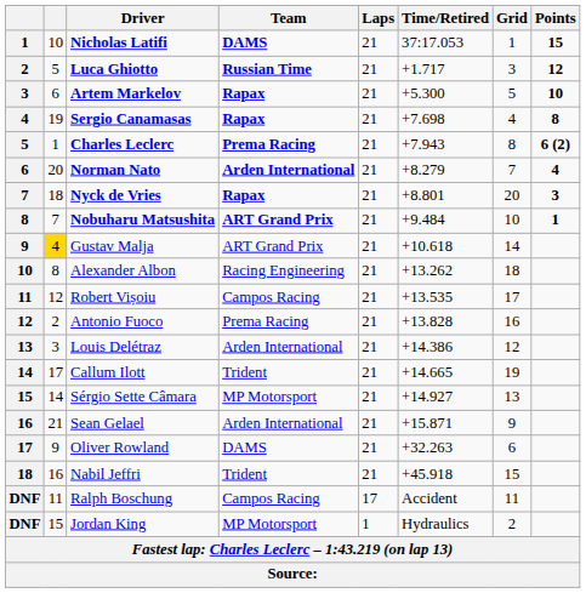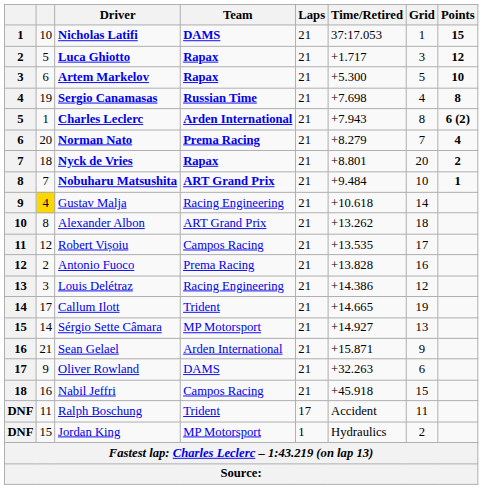Luca Ghiotto | Team: Russian Time -> Rapax
Sergio Canamasas | Team: Rapax -> Russian Time
Charles Leclerc | Team: Prema Racing -> Arden International
Norman Nato | Team: Arden International -> Prema Racing
Nyck de Vries | Points: 3 -> 2
Gustav Malja | Team: ART Grand Prix -> Racing Engineering
Alexander Albon | Team: Racing Engineering -> ART Grand Prix
Louis Delétraz | Team: Arden International -> Racing Engineering
Nabil Jeffri | Team: Trident -> Campos Racing
Ralph Boschung | Team: Campos Racing -> Trident
